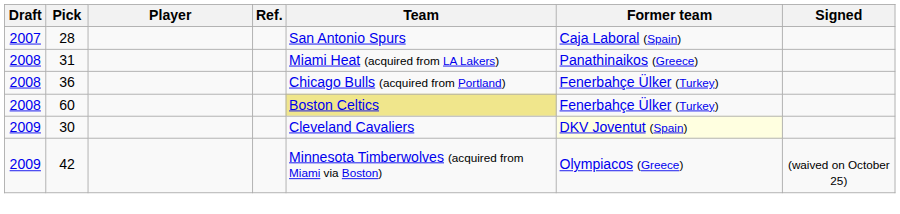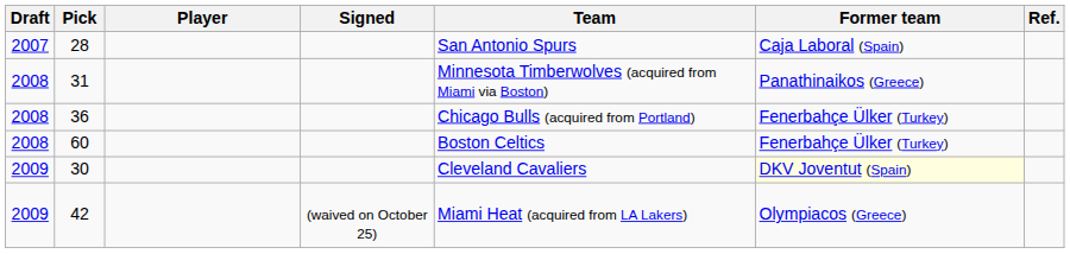columns swapped: Signed <-> Ref.
31 | Team: Miami Heat (acquired from LA Lakers) -> Minnesota Timberwolves (acquired from Miami via Boston)
60 | Team: khaki background -> no background
42 | Team: Minnesota Timberwolves (acquired from Miami via Boston) -> Miami Heat (acquired from LA Lakers)
